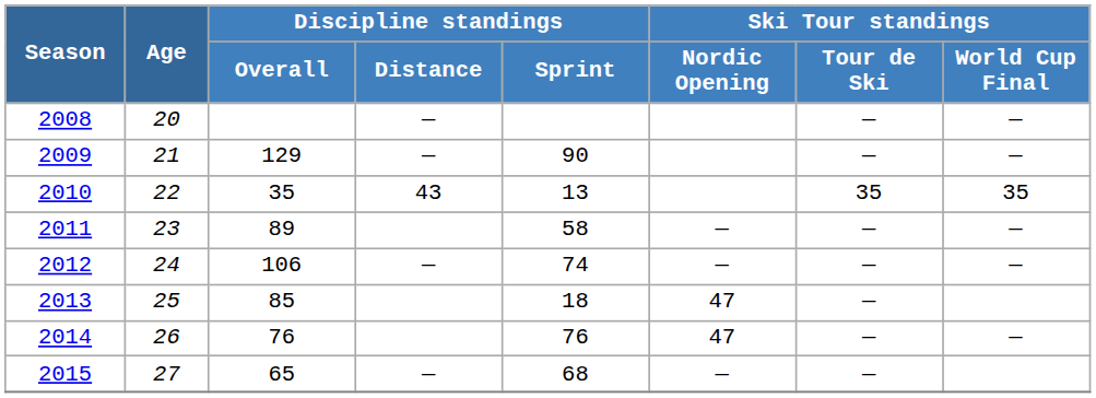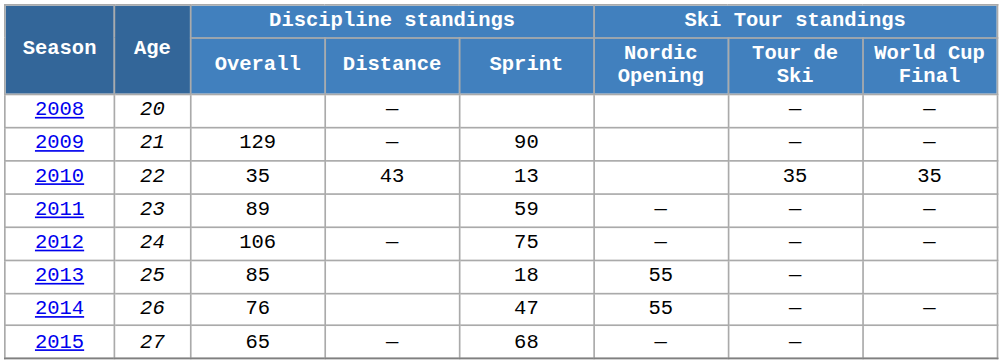2011 | Discipline standings / Sprint: 58 -> 59
2012 | Discipline standings / Sprint: 74 -> 75
2013 | Ski Tour standings / Nordic Opening: 47 -> 55
2014 | Discipline standings / Sprint: 76 -> 47
2014 | Ski Tour standings / Nordic Opening: 47 -> 55
